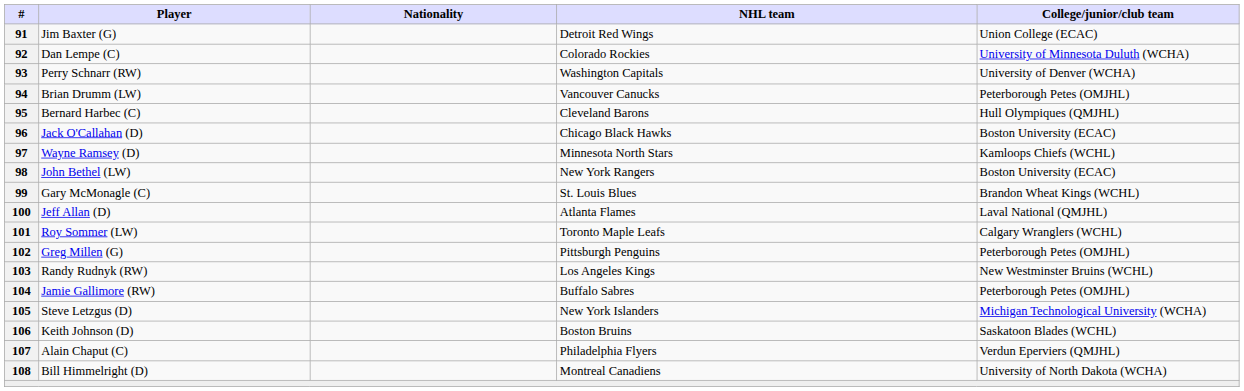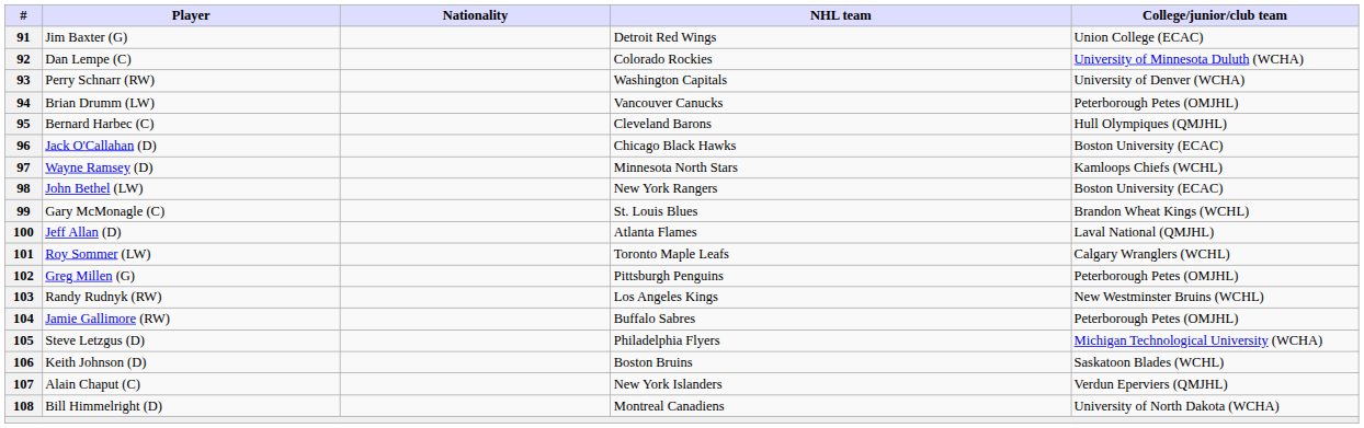105 | NHL team: New York Islanders -> Philadelphia Flyers
107 | NHL team: Philadelphia Flyers -> New York Islanders
